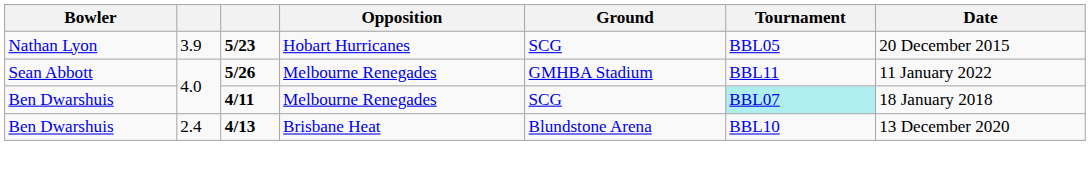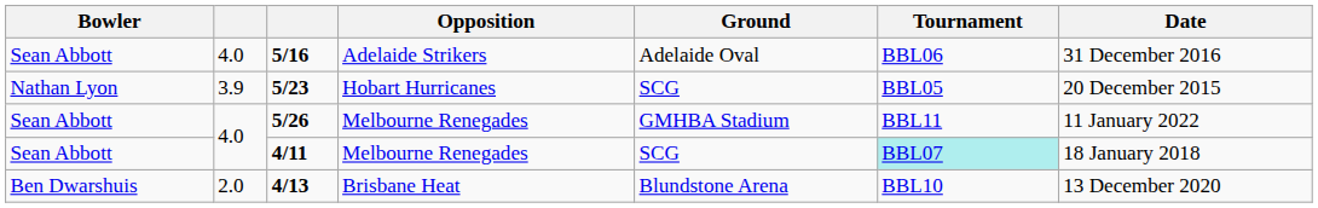+ row: Sean Abbott | 4.0 | 5/16 | Adelaide Strikers | Adelaide Oval | BBL06 | 31 December 2016
4/11 | Bowler: Ben Dwarshuis -> Sean Abbott
4/13 | column 2: 2.4 -> 2.0
